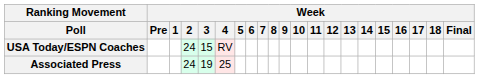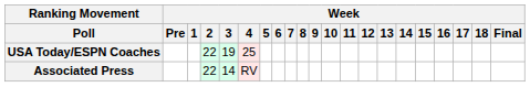USA Today/ESPN Coaches | Week / 2: 24 -> 22
USA Today/ESPN Coaches | Week / 3: 15 -> 19
USA Today/ESPN Coaches | Week / 4: RV -> 25
Associated Press | Week / 2: 24 -> 22
Associated Press | Week / 3: 19 -> 14
Associated Press | Week / 4: 25 -> RV
